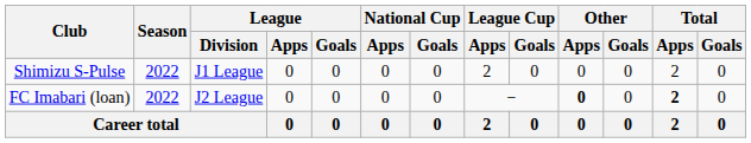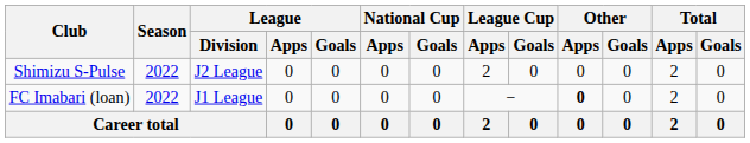Shimizu S-Pulse | League / Division: J1 League -> J2 League
FC Imabari (loan) | League / Division: J2 League -> J1 League
FC Imabari (loan) | Total / Apps: bold -> normal
